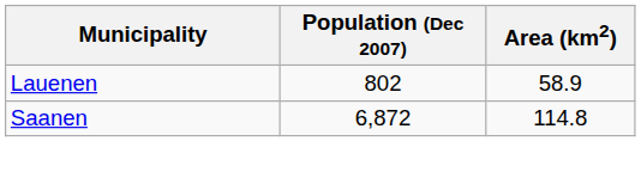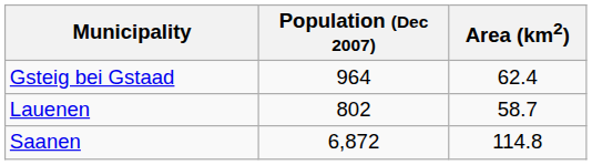+ row: Gsteig bei Gstaad | 964 | 62.4
Lauenen | Area (km2): 58.9 -> 58.7
